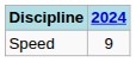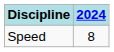Speed | 2024: 9 -> 8
